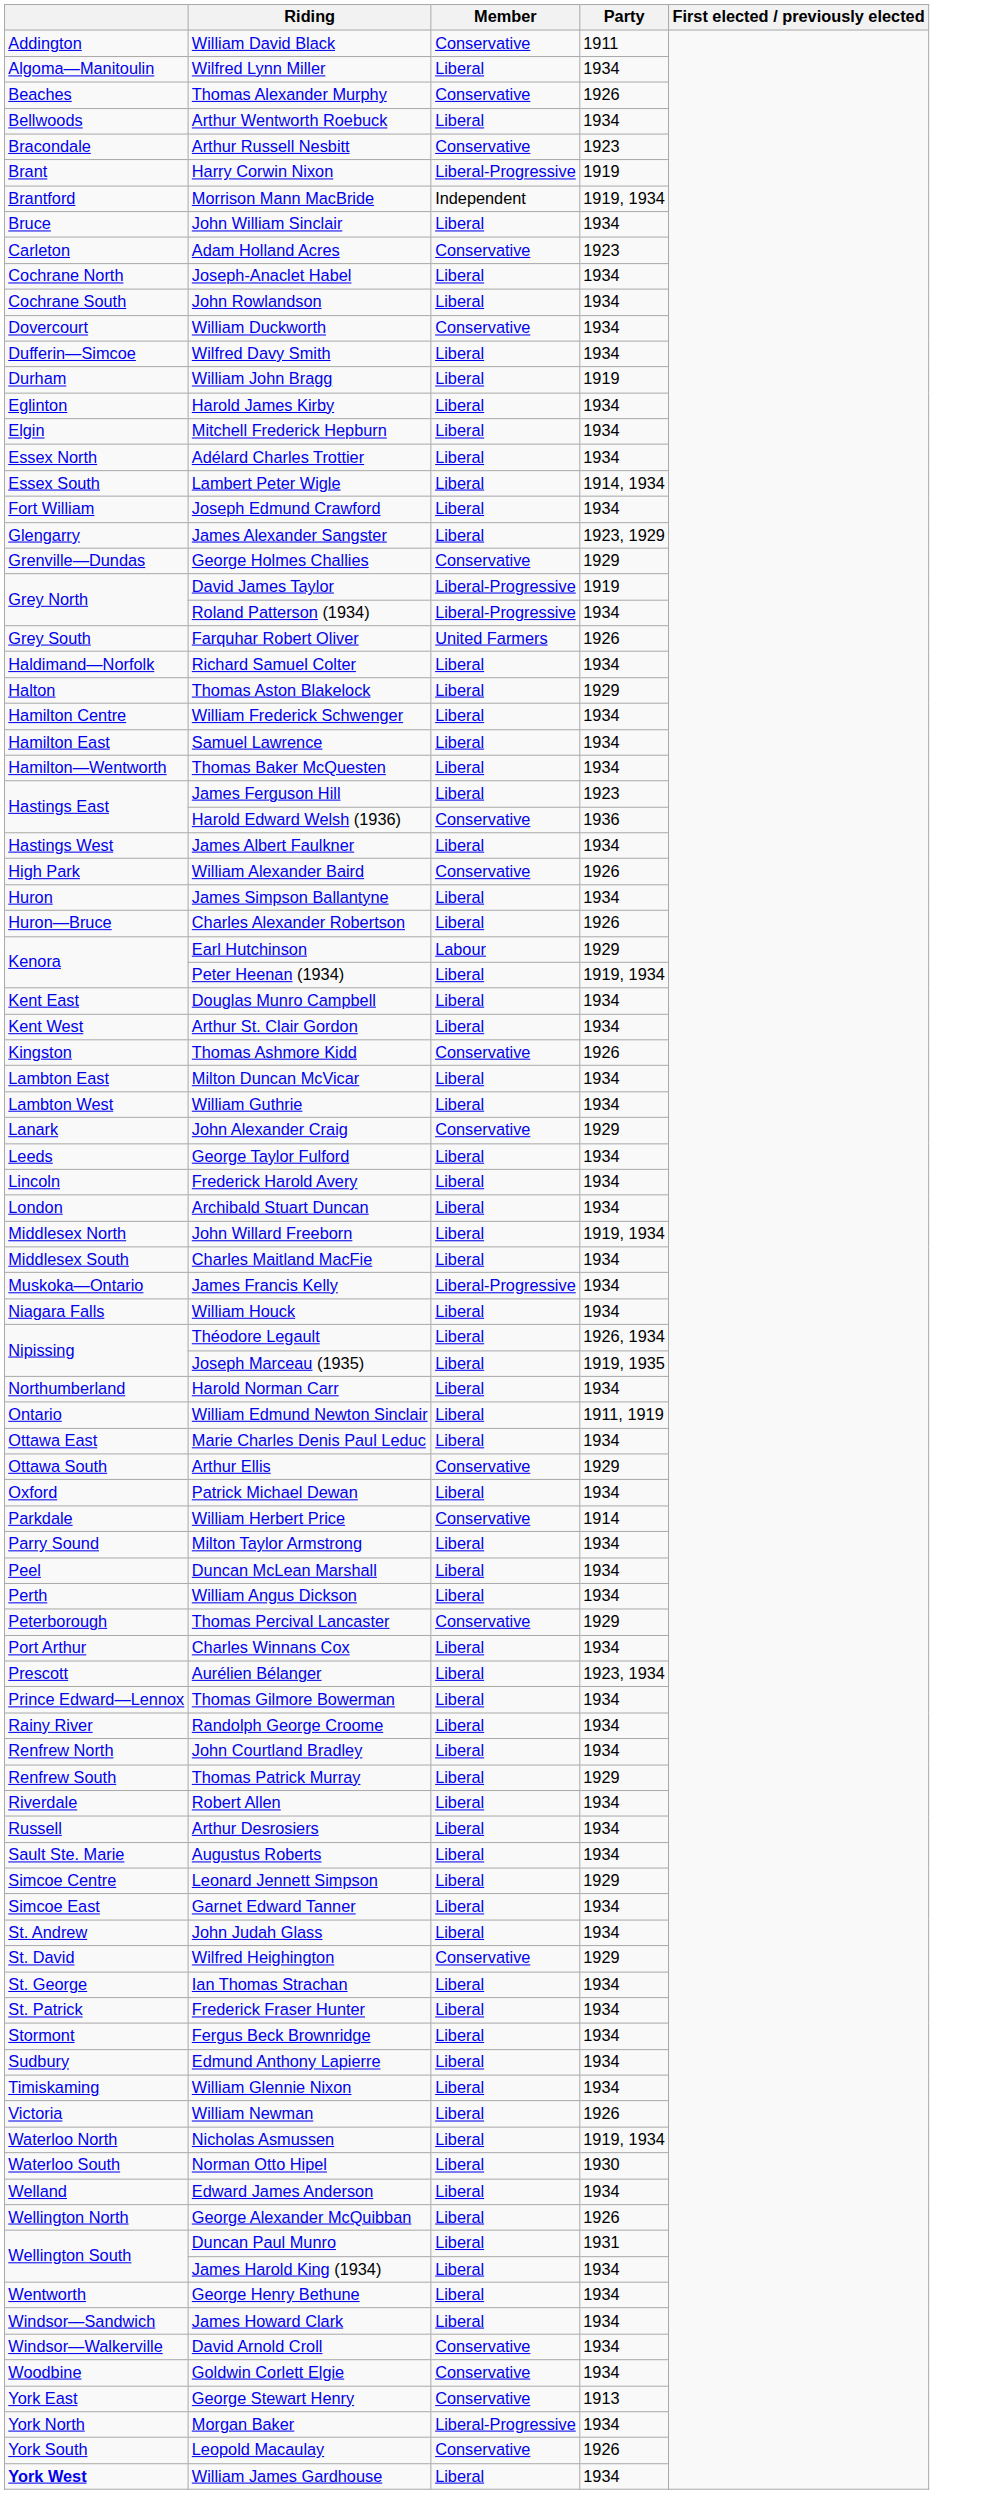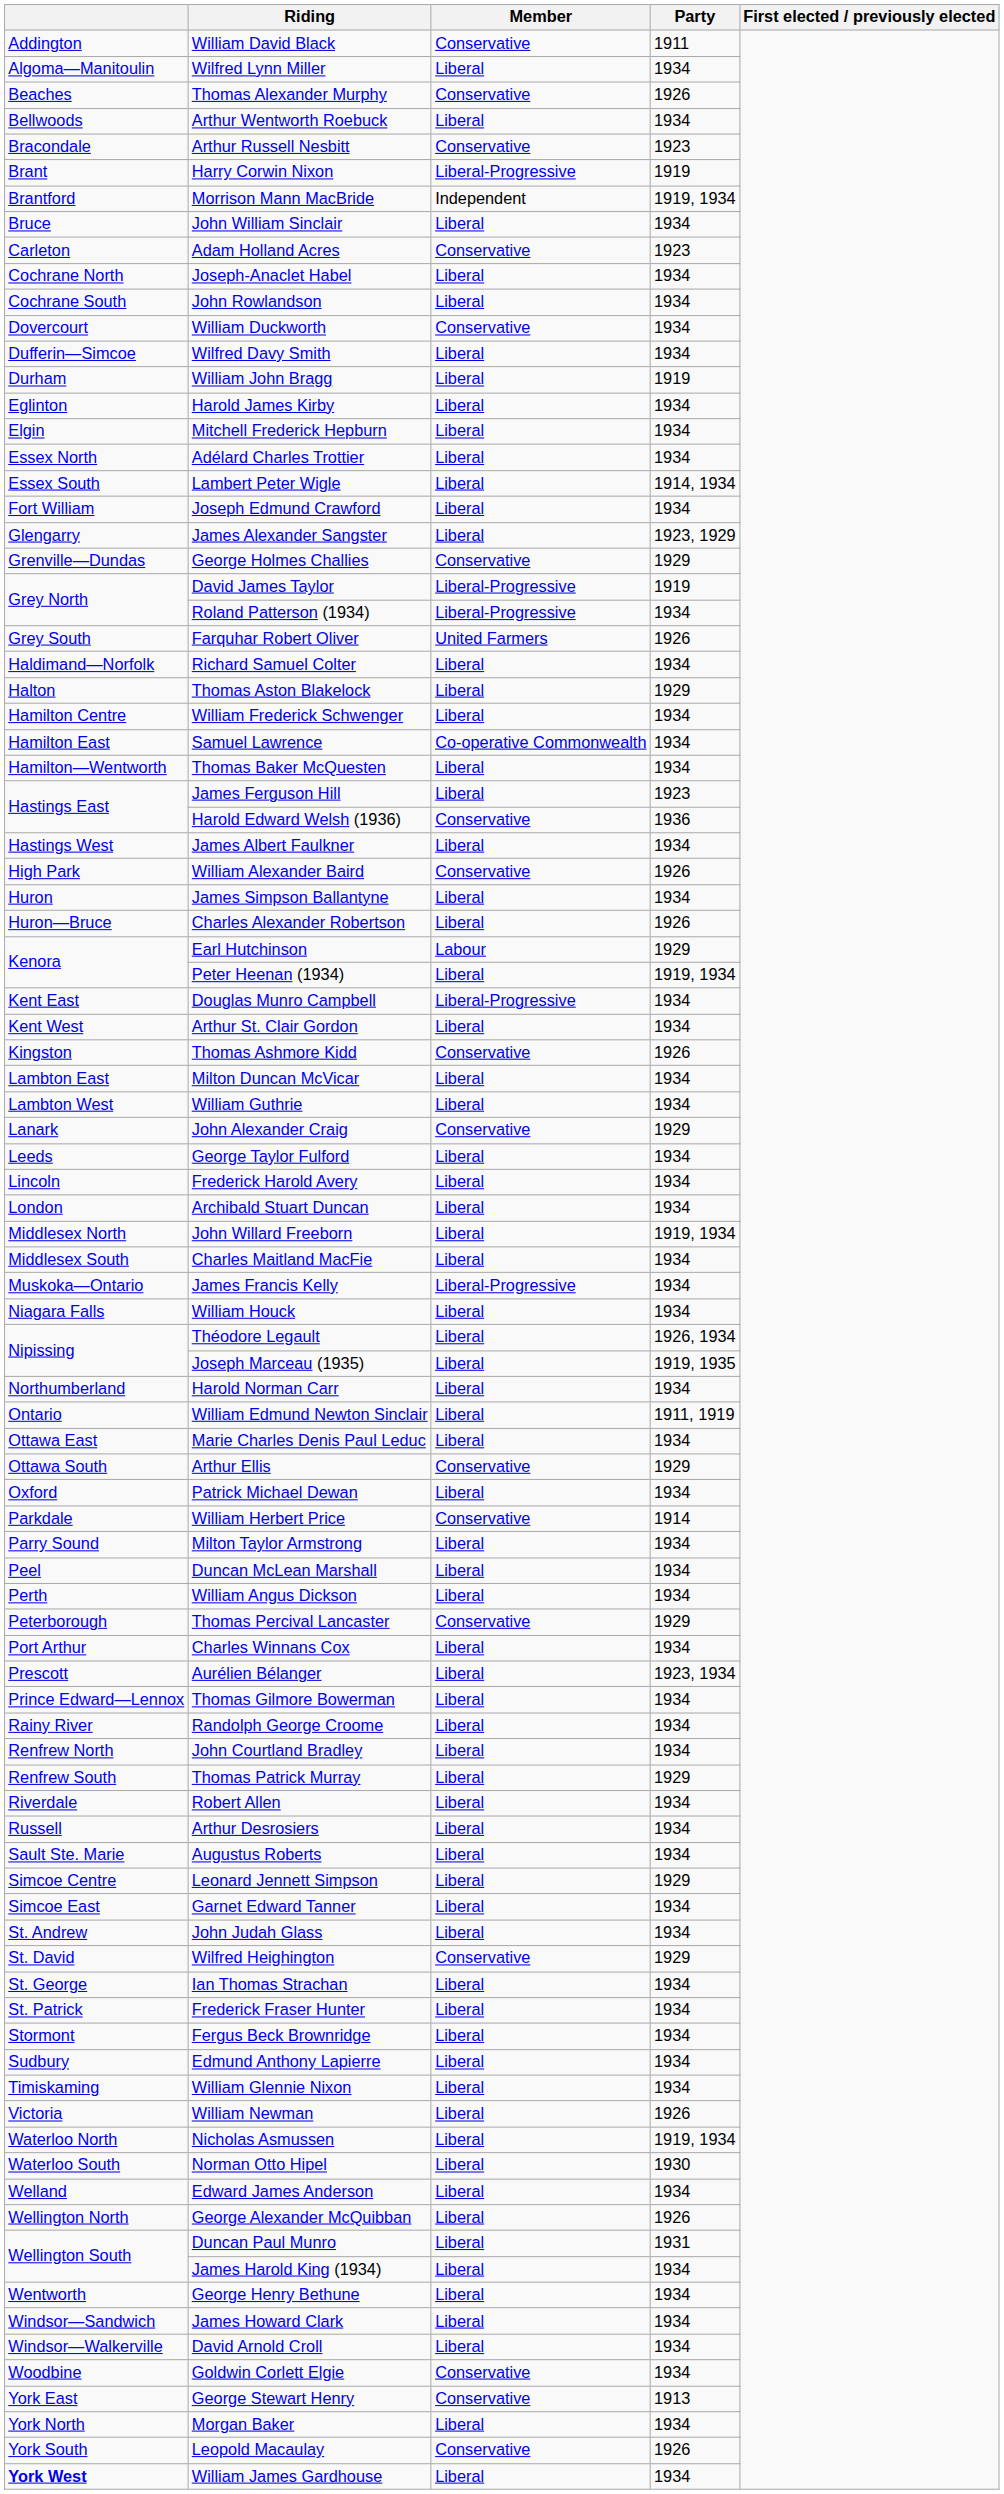Samuel Lawrence | Member: Liberal -> Co-operative Commonwealth
Douglas Munro Campbell | Member: Liberal -> Liberal-Progressive
David Arnold Croll | Member: Conservative -> Liberal
Morgan Baker | Member: Liberal-Progressive -> Liberal
